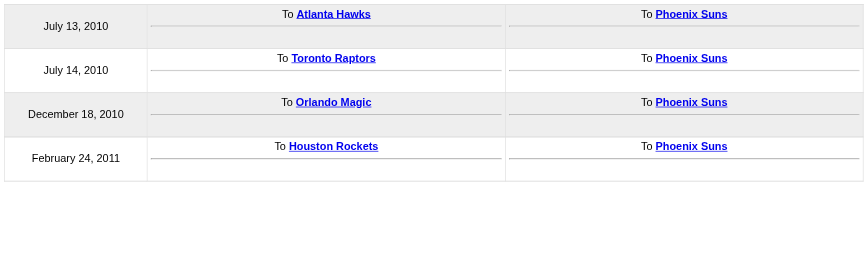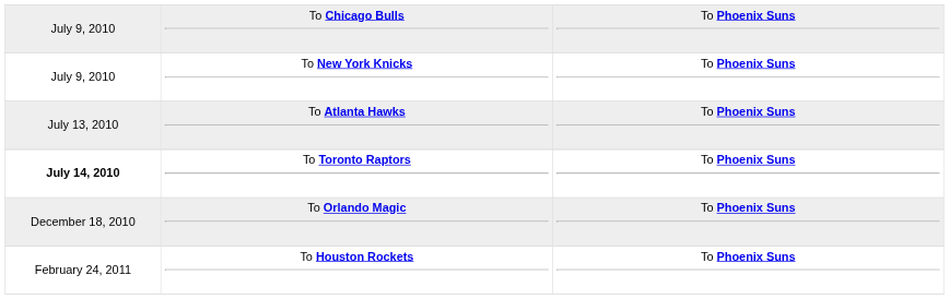+ row: July 9, 2010 | To Chicago Bulls | To Phoenix Suns
+ row: July 9, 2010 | To New York Knicks | To Phoenix Suns
To Toronto Raptors | column 1: normal -> bold
